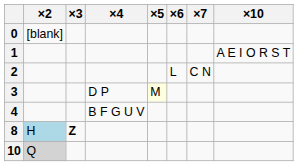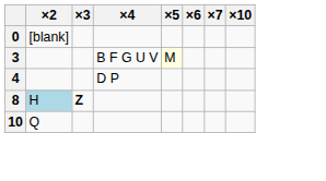- row: 1 | A E I O R S T
- row: 2 | L | C N
3 | ×4: D P -> B F G U V
4 | ×4: B F G U V -> D P
10 | ×2: lightgrey background -> no background
